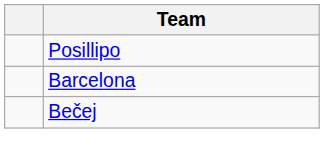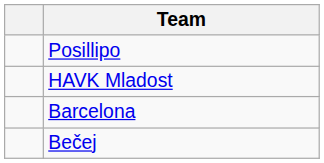+ row: HAVK Mladost
